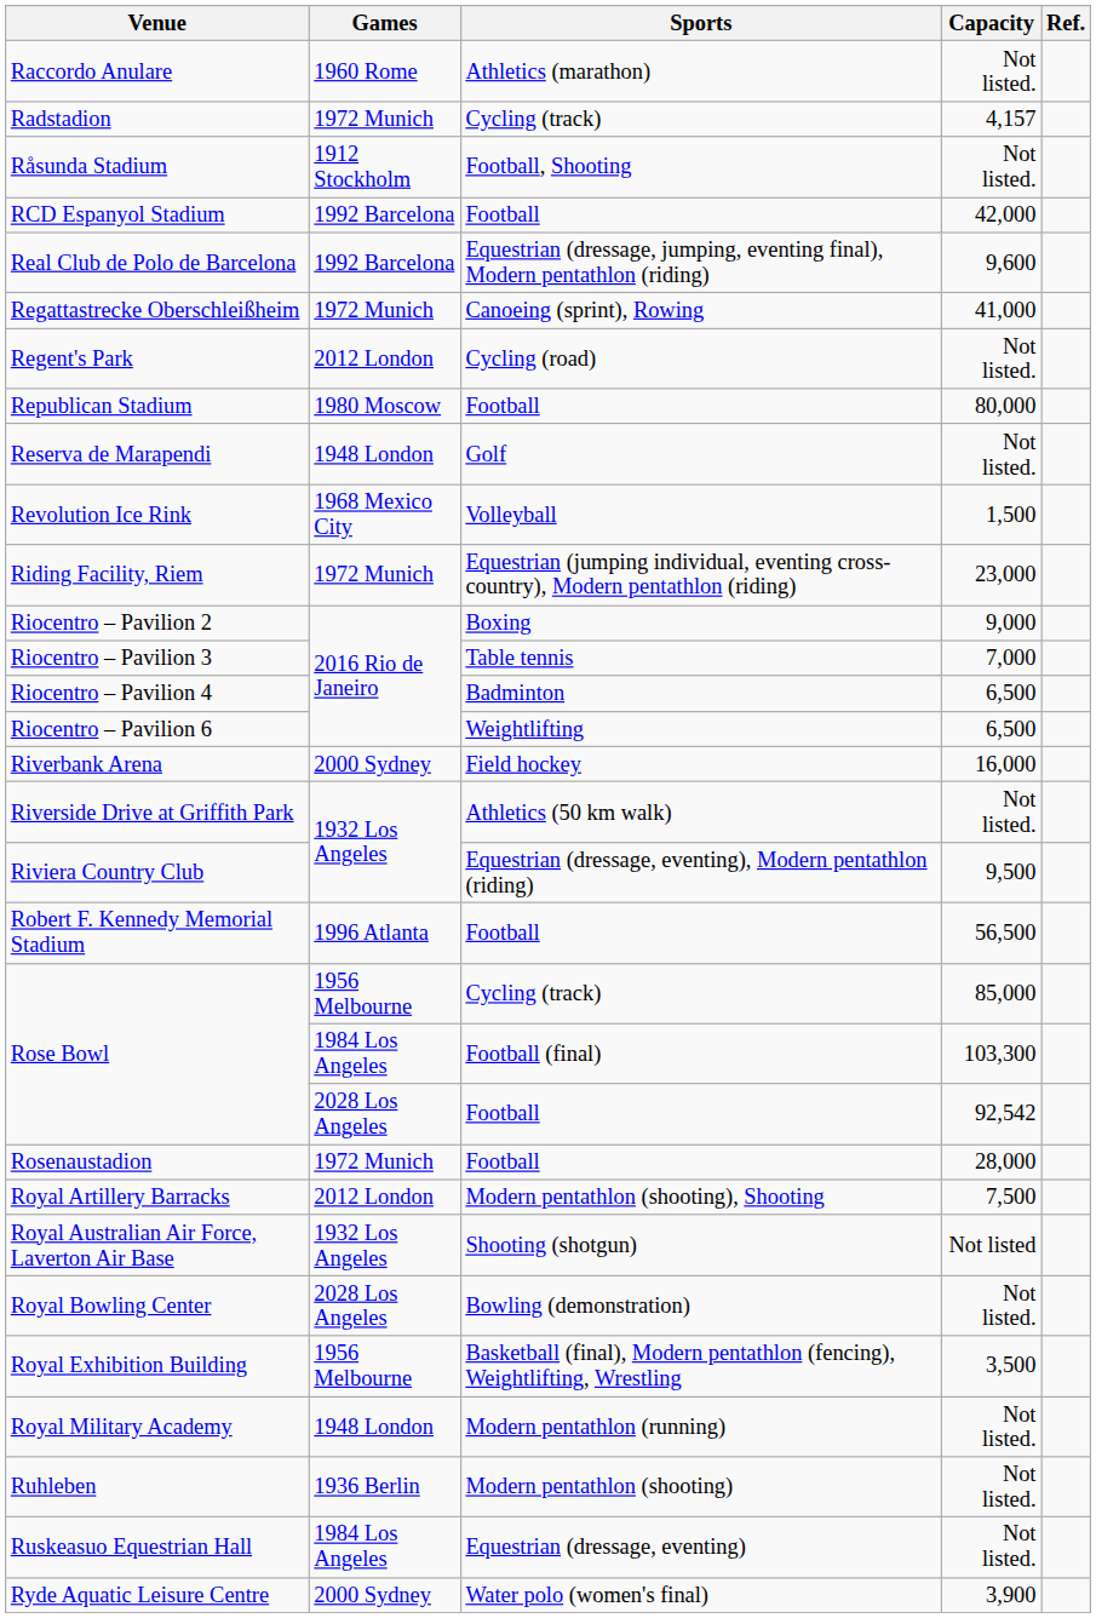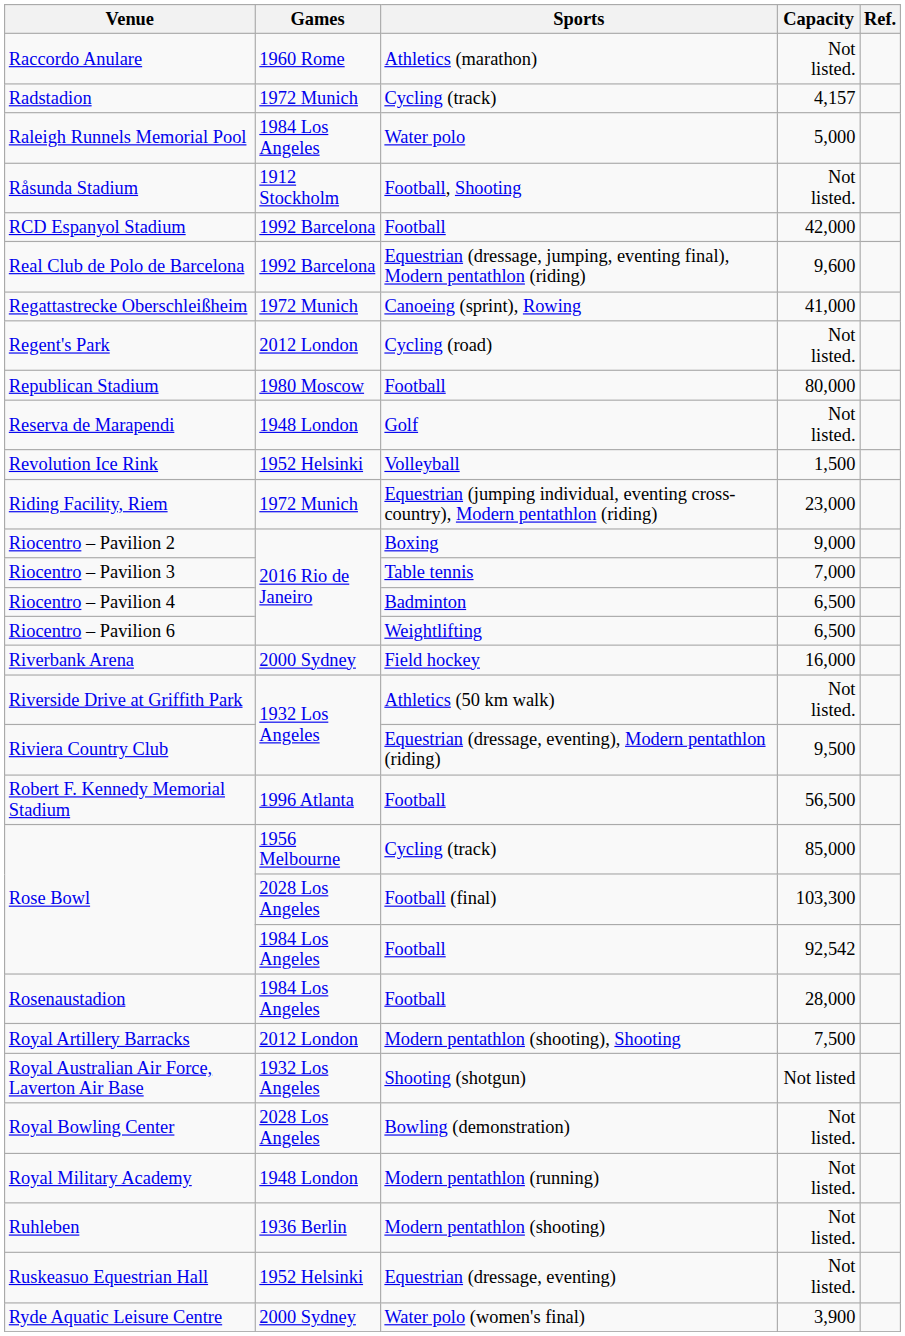+ row: Raleigh Runnels Memorial Pool | 1984 Los Angeles | Water polo | 5,000
Revolution Ice Rink | Games: 1968 Mexico City -> 1952 Helsinki
Rose Bowl / Football (final) | Games: 1984 Los Angeles -> 2028 Los Angeles
Rose Bowl / Football | Games: 2028 Los Angeles -> 1984 Los Angeles
Rosenaustadion | Games: 1972 Munich -> 1984 Los Angeles
- row: Royal Exhibition Building | 1956 Melbourne | Basketball (final), Modern pentathlon (fencing), Weightlifting, Wrestling | 3,500
Ruskeasuo Equestrian Hall | Games: 1984 Los Angeles -> 1952 Helsinki
